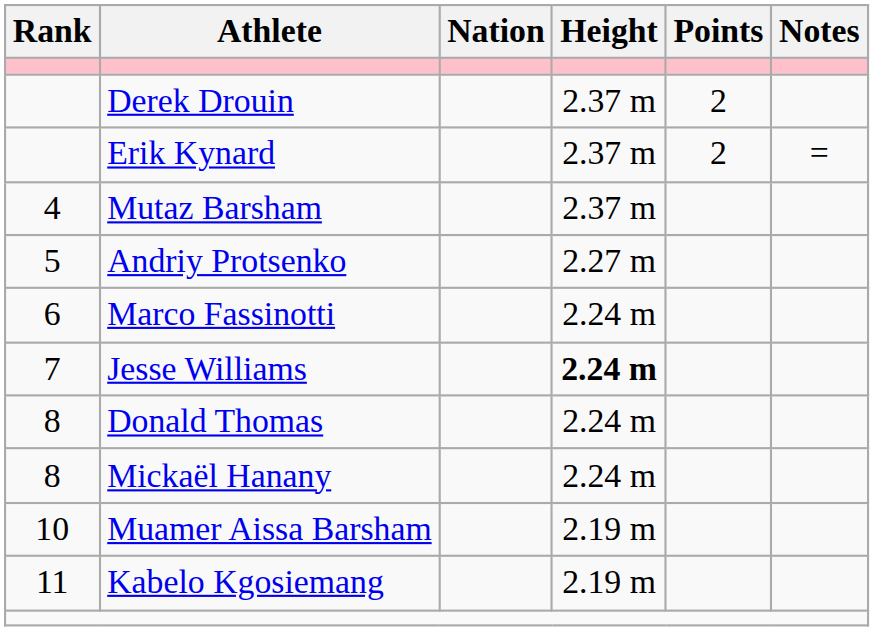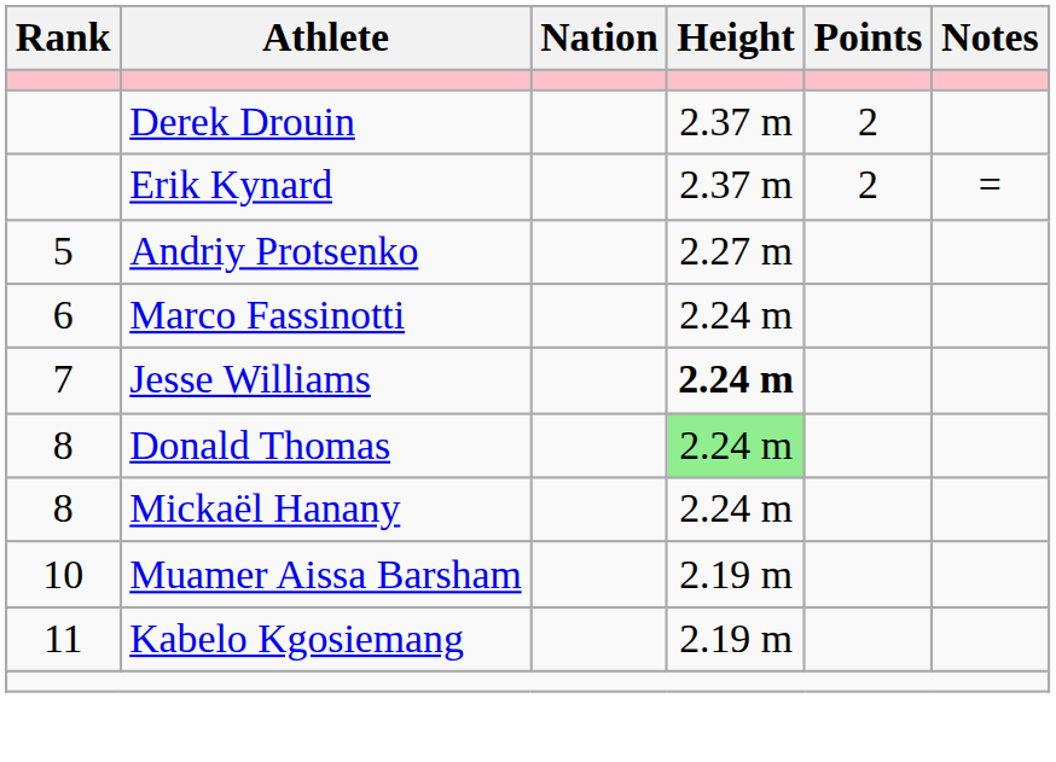- row: 4 | Mutaz Barsham | 2.37 m
Donald Thomas | Height: no background -> lightgreen background
